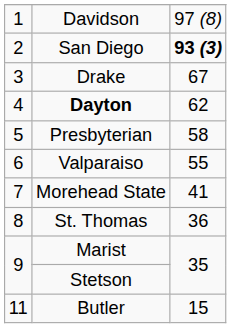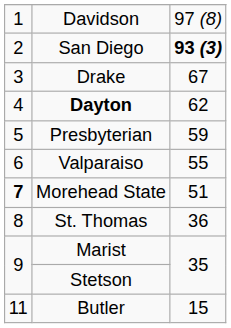Presbyterian | column 3: 58 -> 59
Morehead State | column 1: normal -> bold
Morehead State | column 3: 41 -> 51
